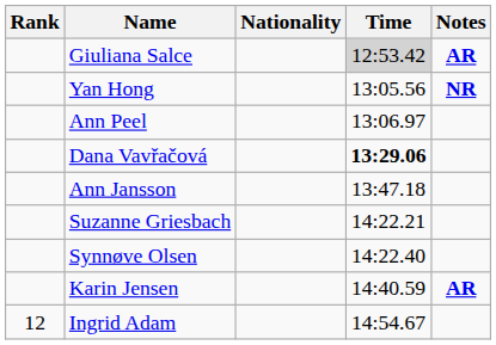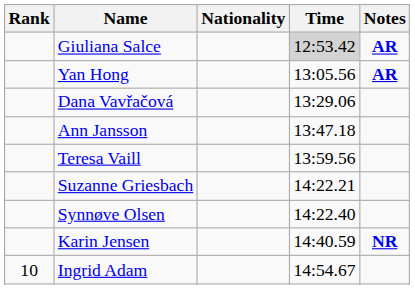Yan Hong | Notes: NR -> AR
- row: Ann Peel | 13:06.97
Dana Vavřačová | Time: bold -> normal
+ row: Teresa Vaill | 13:59.56
Karin Jensen | Notes: AR -> NR
Ingrid Adam | Rank: 12 -> 10
